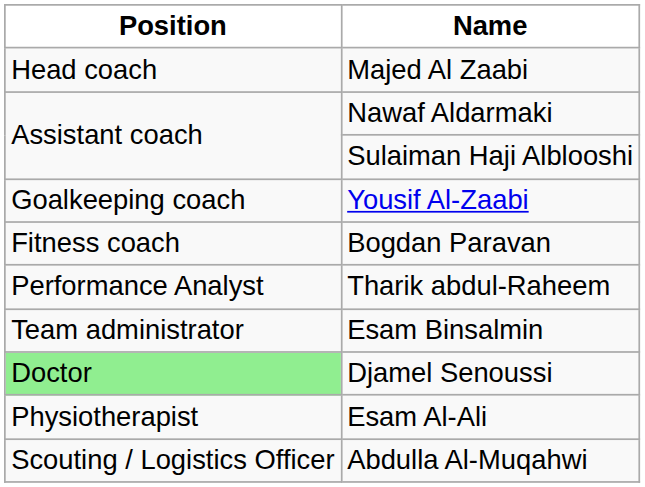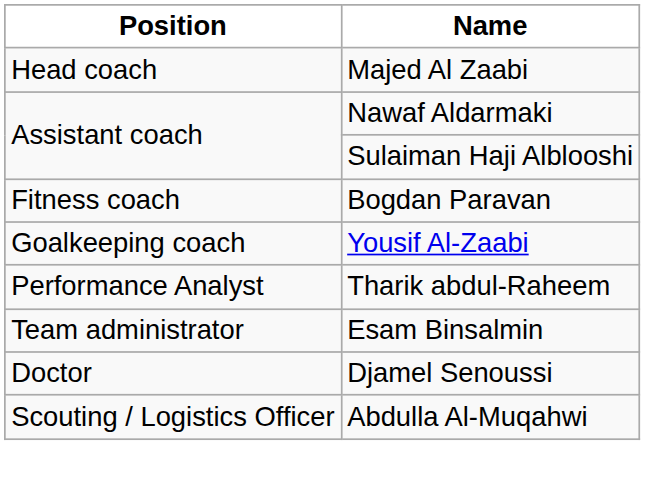rows swapped: Yousif Al-Zaabi <-> Bogdan Paravan
Djamel Senoussi | Position: lightgreen background -> no background
- row: Physiotherapist | Esam Al-Ali
